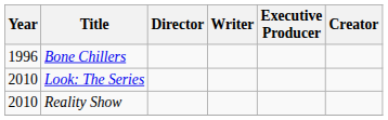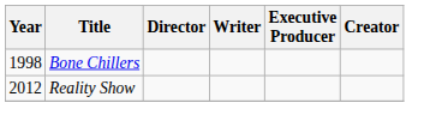Bone Chillers | Year: 1996 -> 1998
- row: 2010 | Look: The Series
Reality Show | Year: 2010 -> 2012
